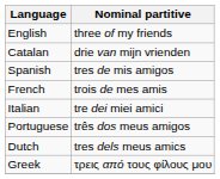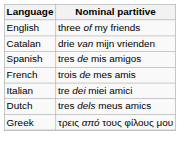- row: Portuguese | três dos meus amigos
